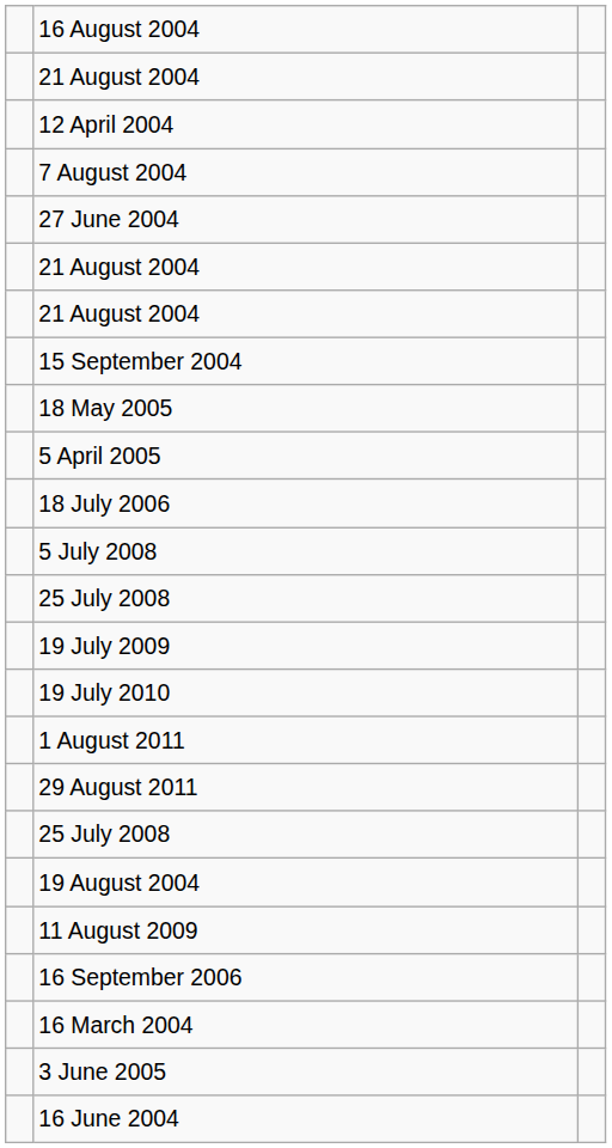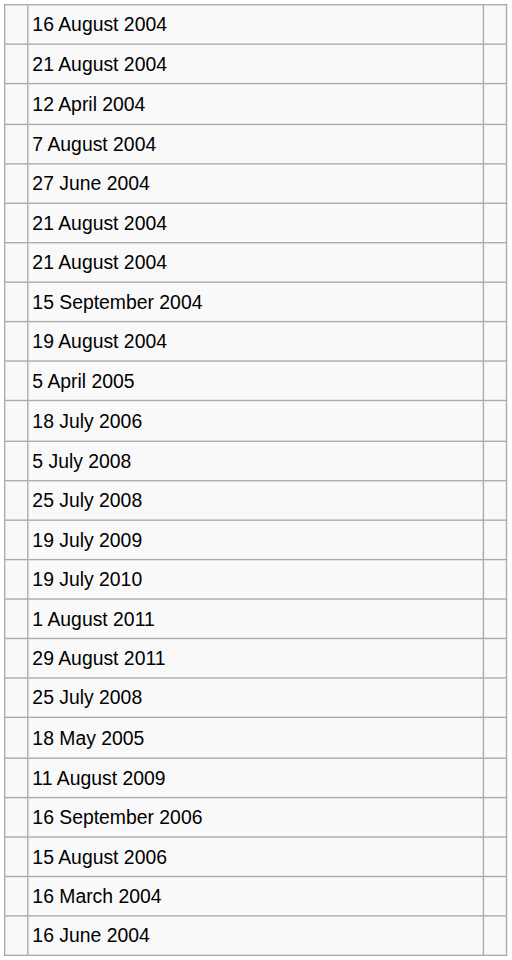rows swapped: 19 August 2004 <-> 18 May 2005
+ row: 15 August 2006
- row: 3 June 2005
